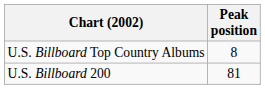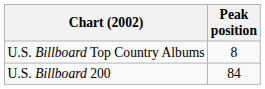U.S. Billboard 200 | Peak position: 81 -> 84
